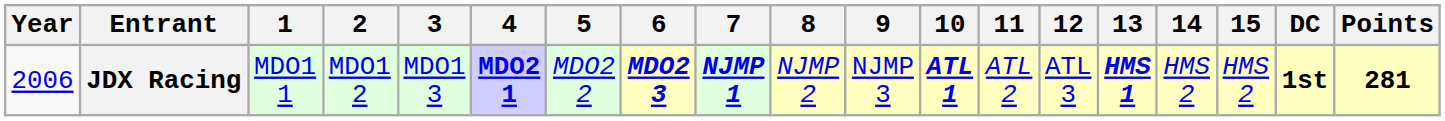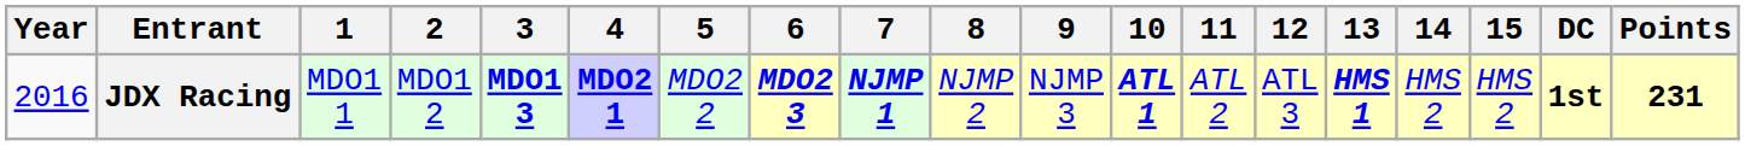JDX Racing | Year: 2006 -> 2016
JDX Racing | 3: normal -> bold
JDX Racing | Points: 281 -> 231
